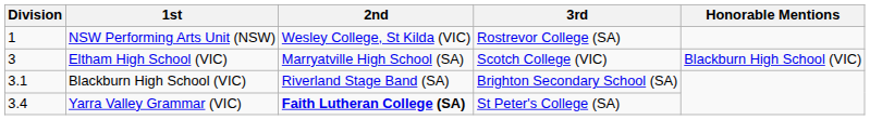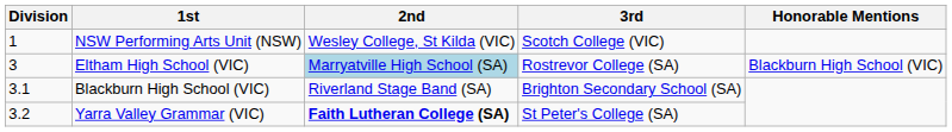NSW Performing Arts Unit (NSW) | 3rd: Rostrevor College (SA) -> Scotch College (VIC)
Eltham High School (VIC) | 2nd: no background -> lightblue background
Eltham High School (VIC) | 3rd: Scotch College (VIC) -> Rostrevor College (SA)
Yarra Valley Grammar (VIC) | Division: 3.4 -> 3.2
